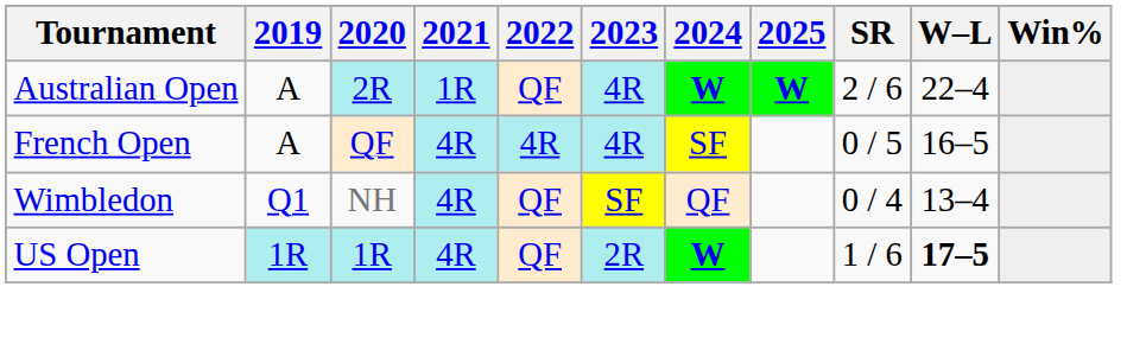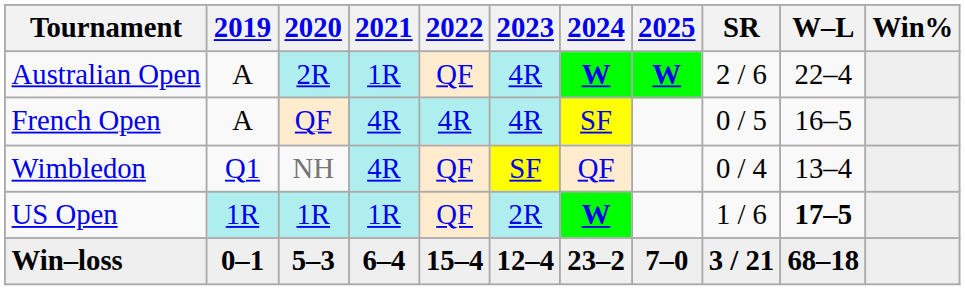US Open | 2021: 4R -> 1R
+ row: Win–loss | 0–1 | 5–3 | 6–4 | 15–4 | 12–4 | 23–2 | 7–0 | 3 / 21 | 68–18
